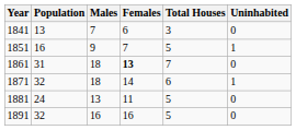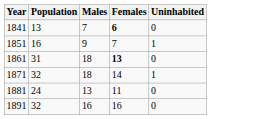- column: Total Houses | 3 | 5 | 7 | 6 | 5 | 5
1841 | Females: normal -> bold
